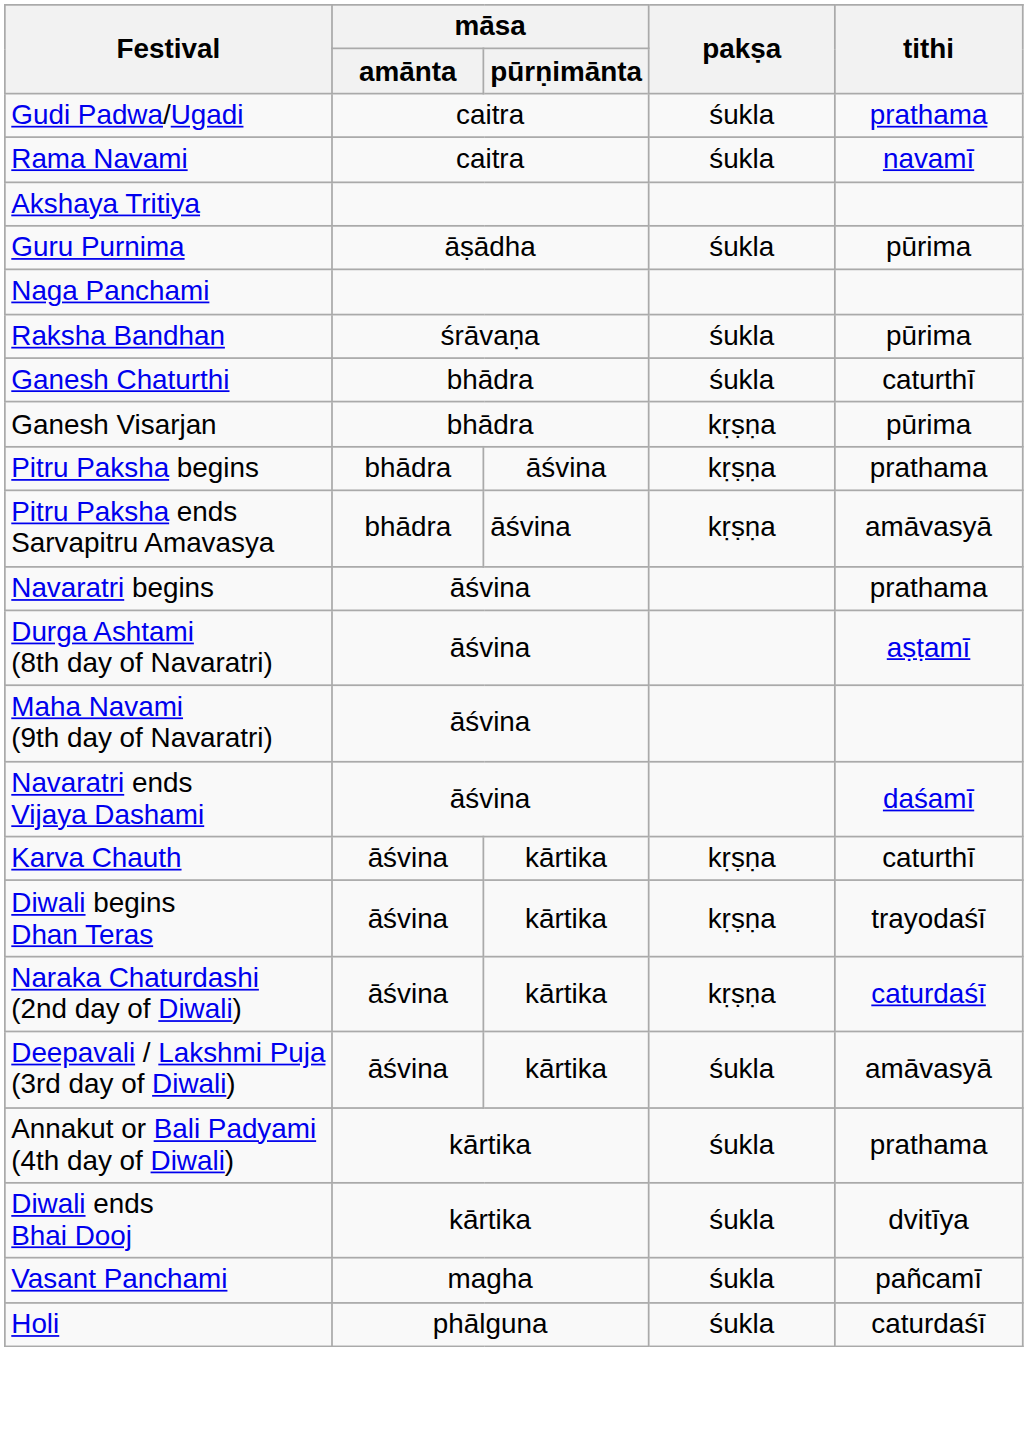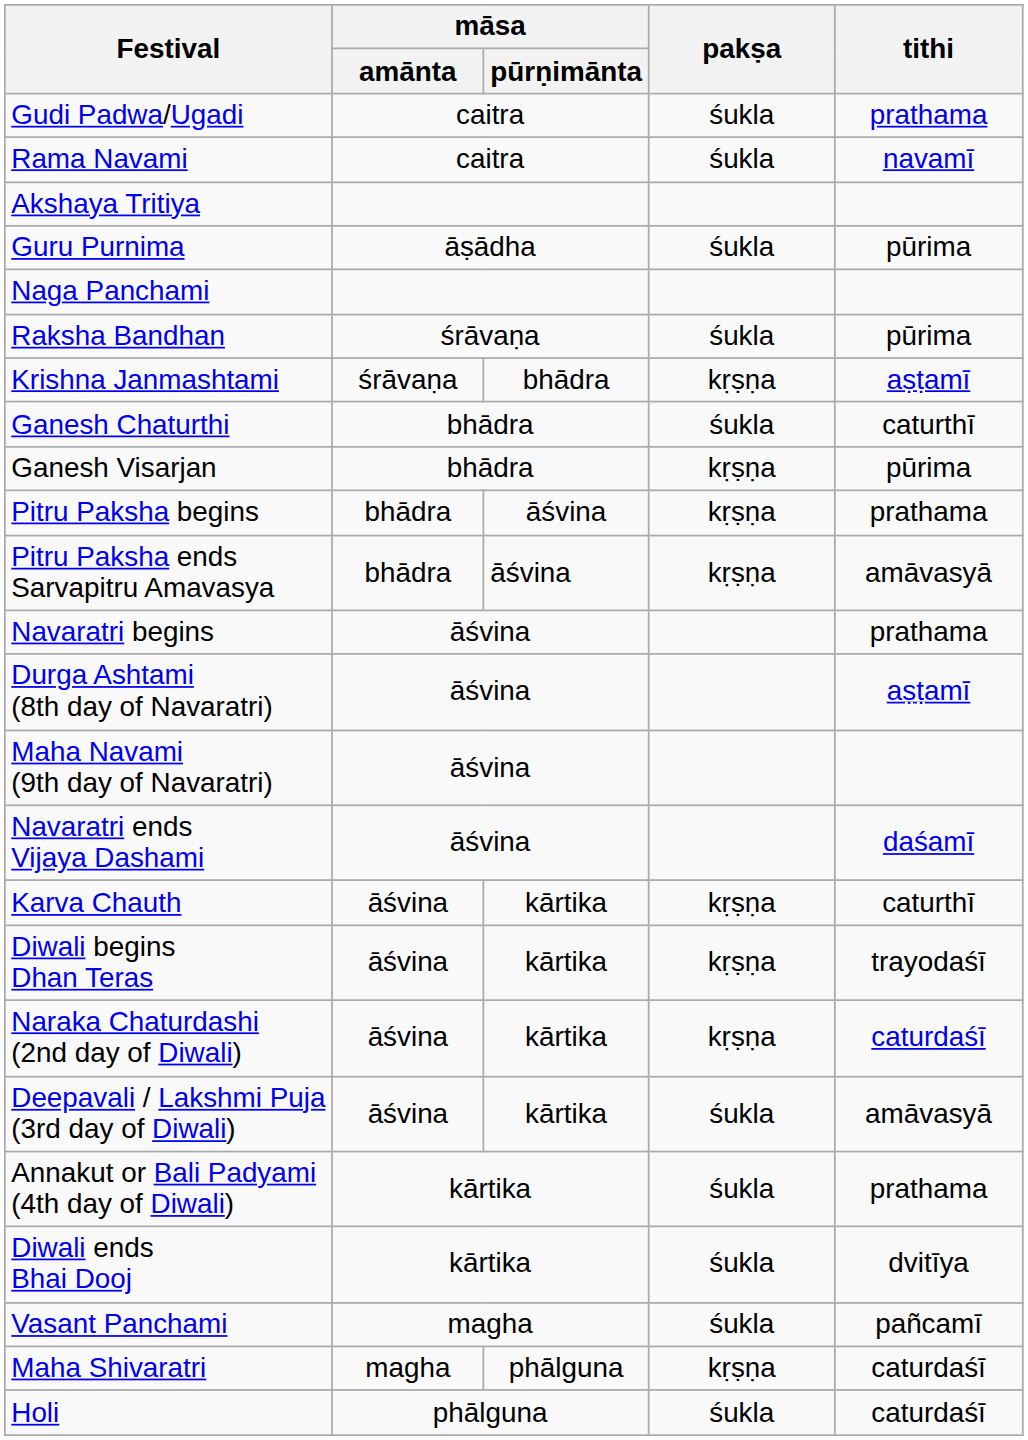+ row: Krishna Janmashtami | śrāvaṇa | bhādra | kṛṣṇa | aṣṭamī
+ row: Maha Shivaratri | magha | phālguna | kṛṣṇa | caturdaśī
